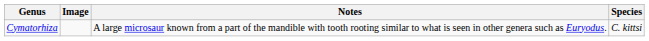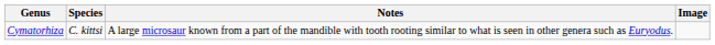columns swapped: Species <-> Image
